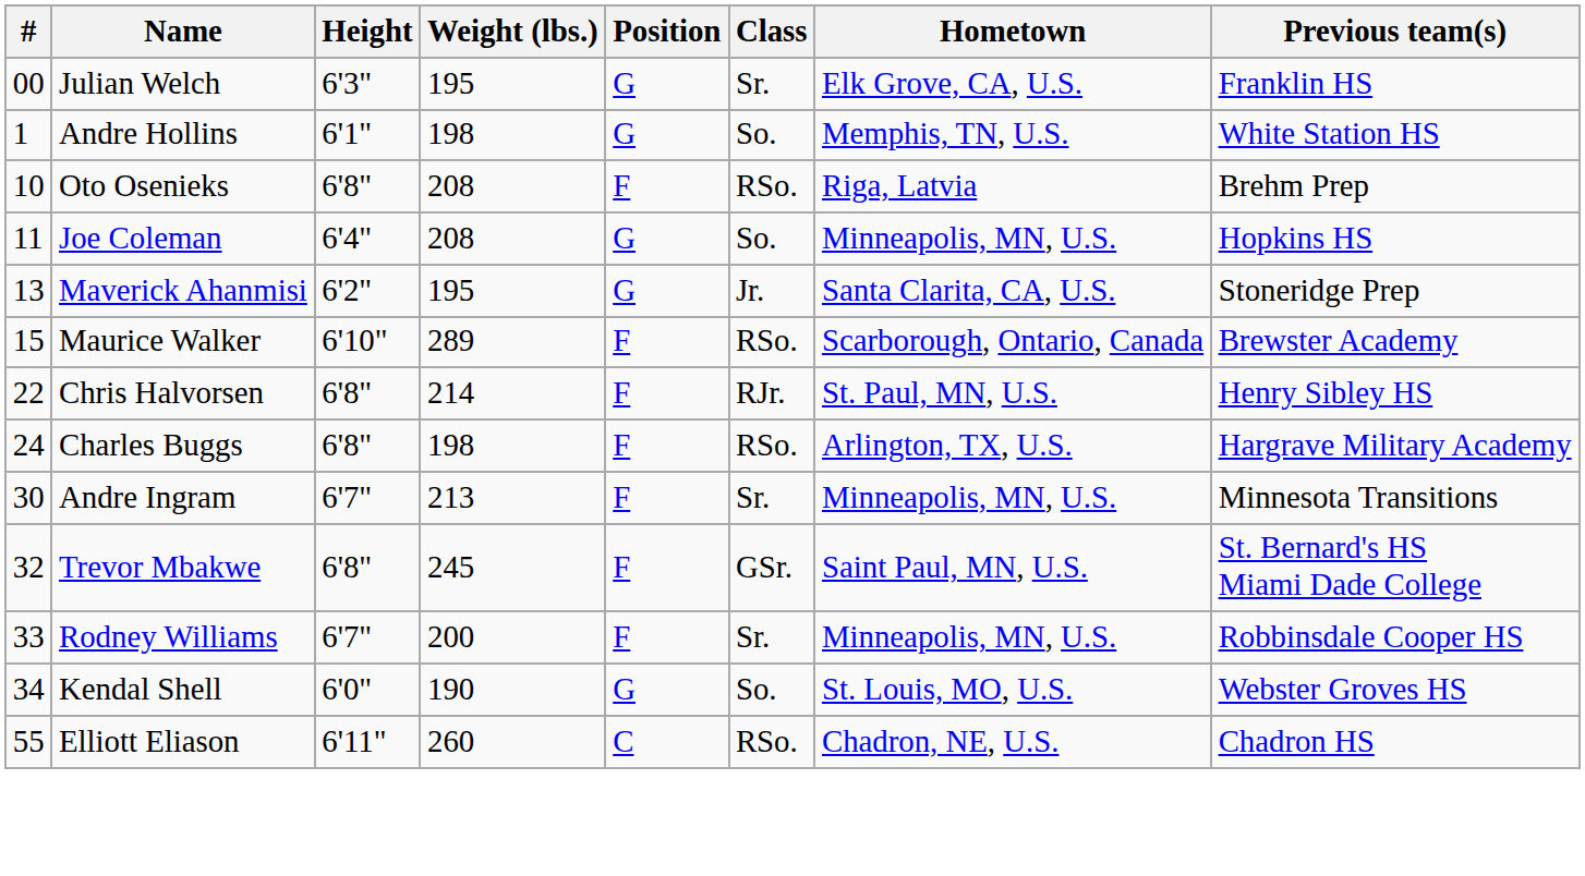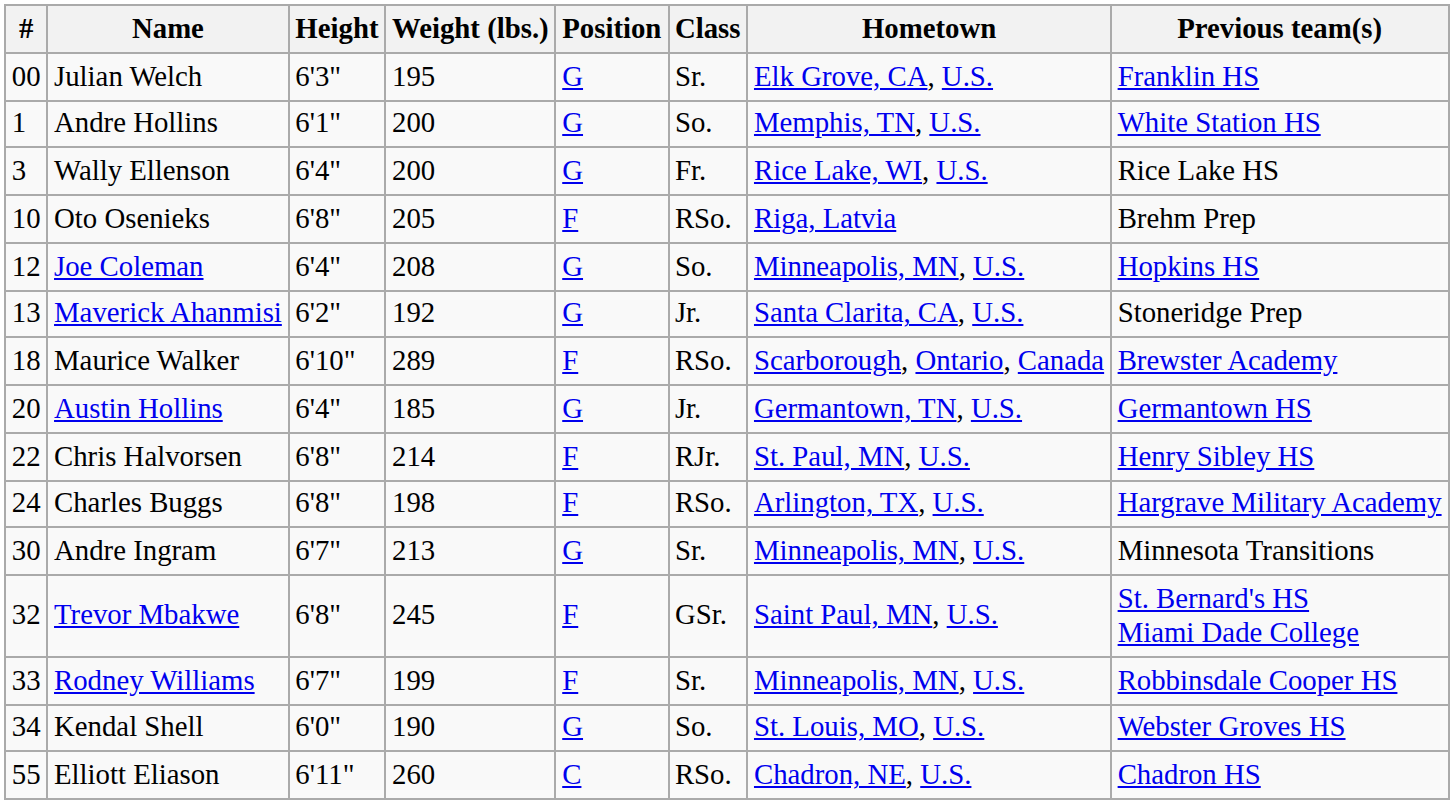Andre Hollins | Weight (lbs.): 198 -> 200
+ row: 3 | Wally Ellenson | 6'4" | 200 | G | Fr. | Rice Lake, WI, U.S. | Rice Lake HS
Oto Osenieks | Weight (lbs.): 208 -> 205
Joe Coleman | #: 11 -> 12
Maverick Ahanmisi | Weight (lbs.): 195 -> 192
Maurice Walker | #: 15 -> 18
+ row: 20 | Austin Hollins | 6'4" | 185 | G | Jr. | Germantown, TN, U.S. | Germantown HS
Andre Ingram | Position: F -> G
Rodney Williams | Weight (lbs.): 200 -> 199
